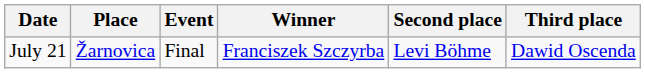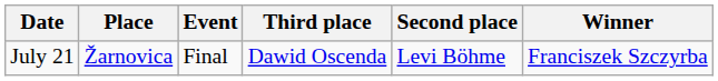columns swapped: Winner <-> Third place
